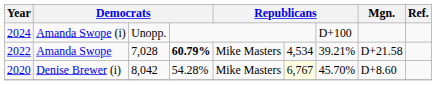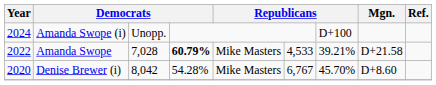Amanda Swope | column 6: 4,534 -> 4,533
Denise Brewer (i) | column 6: lightyellow background -> no background
